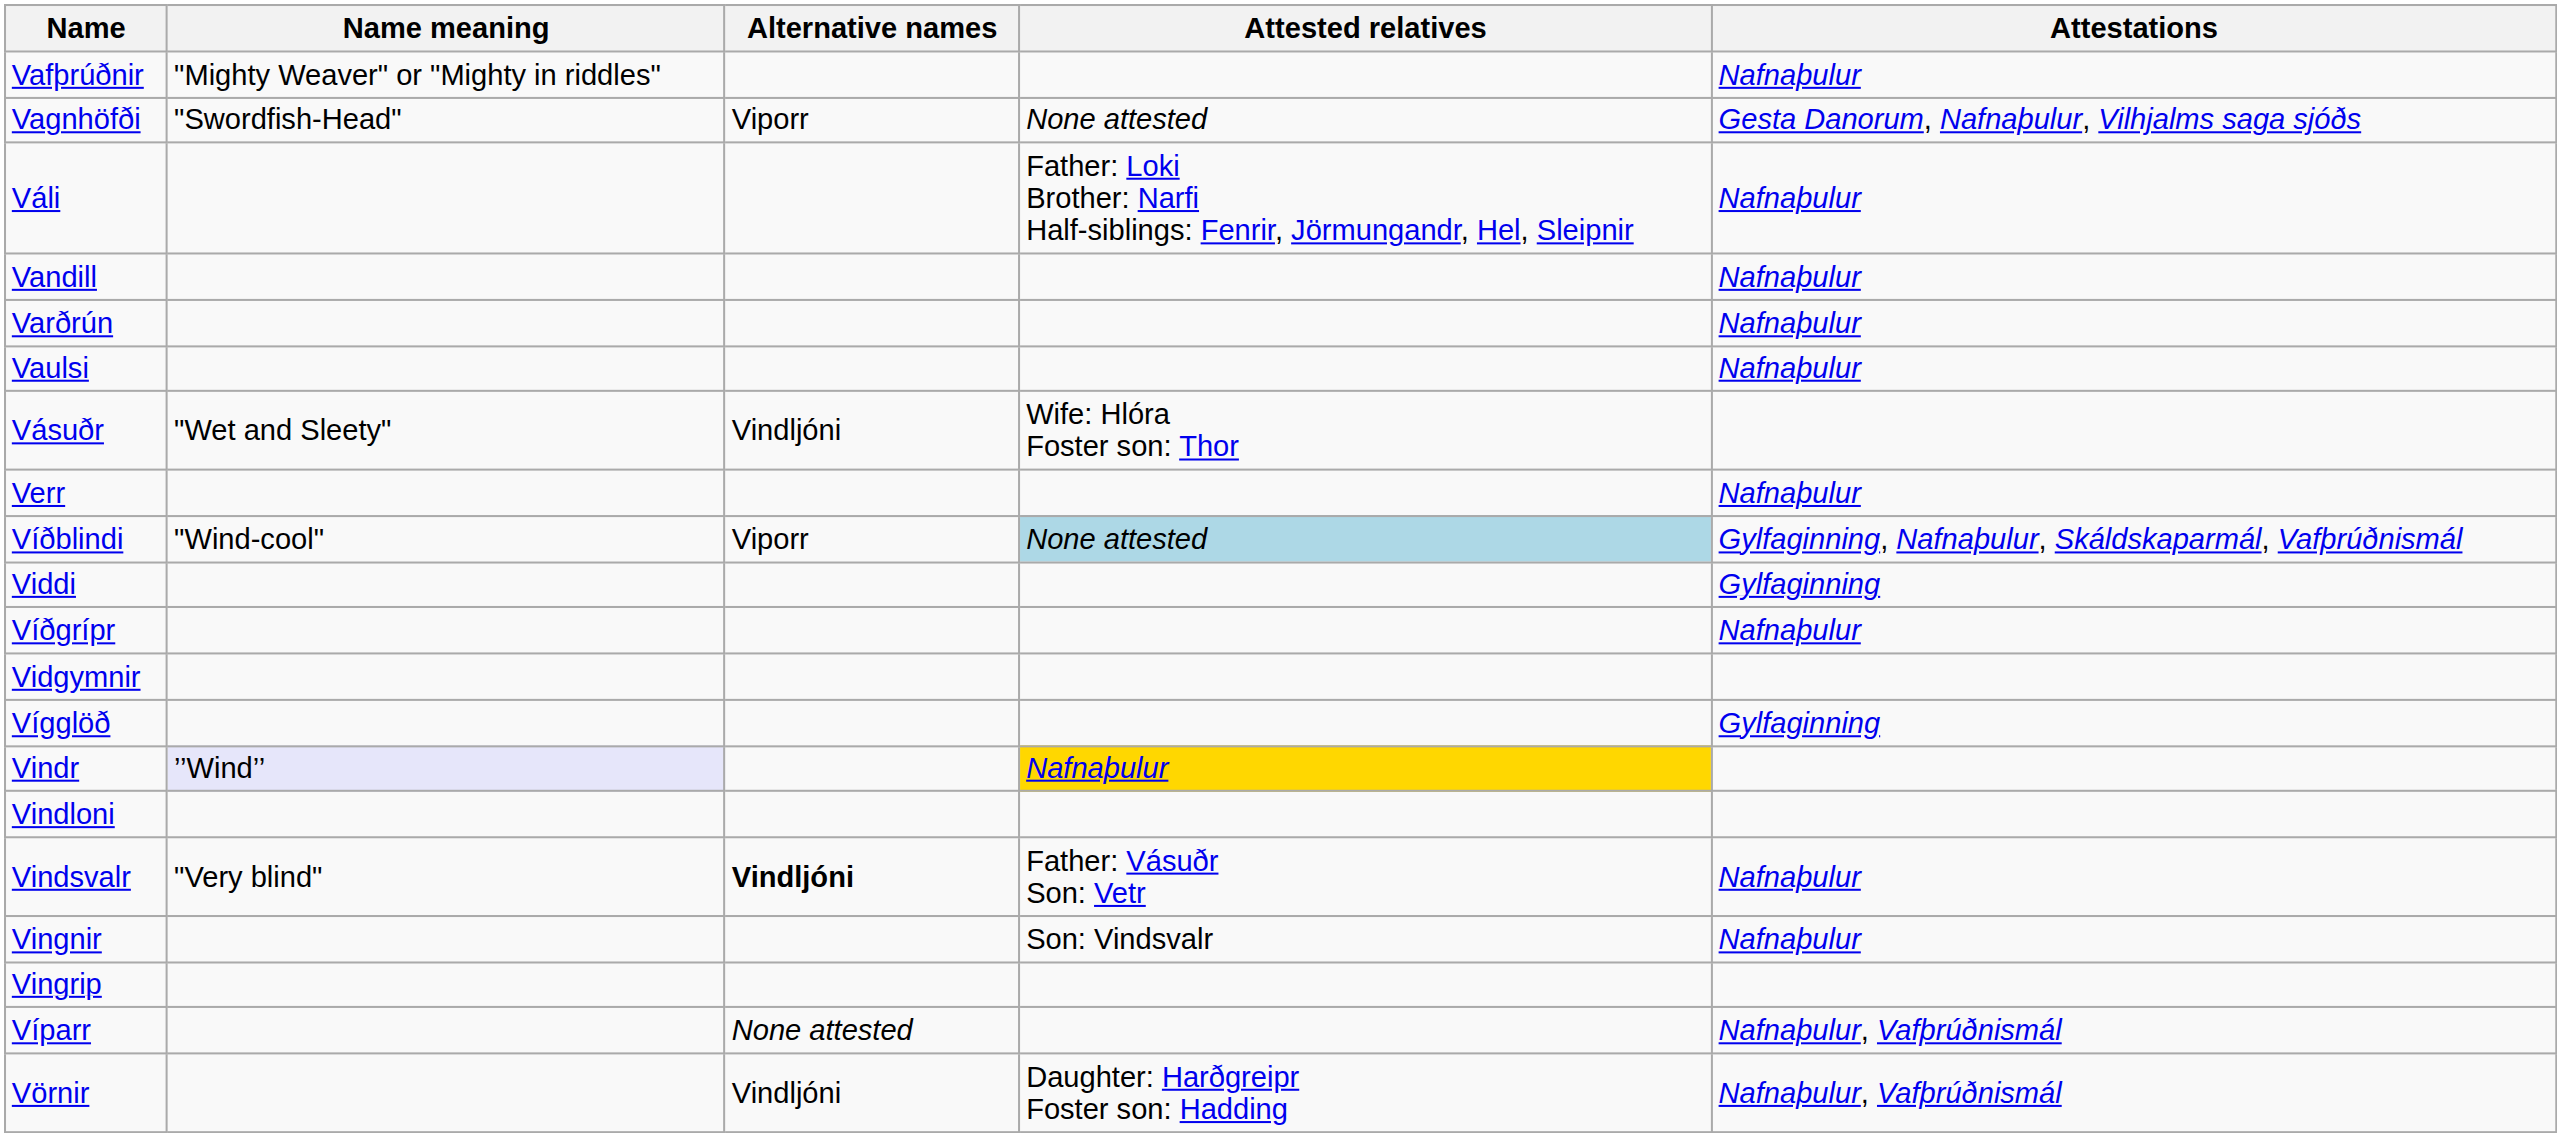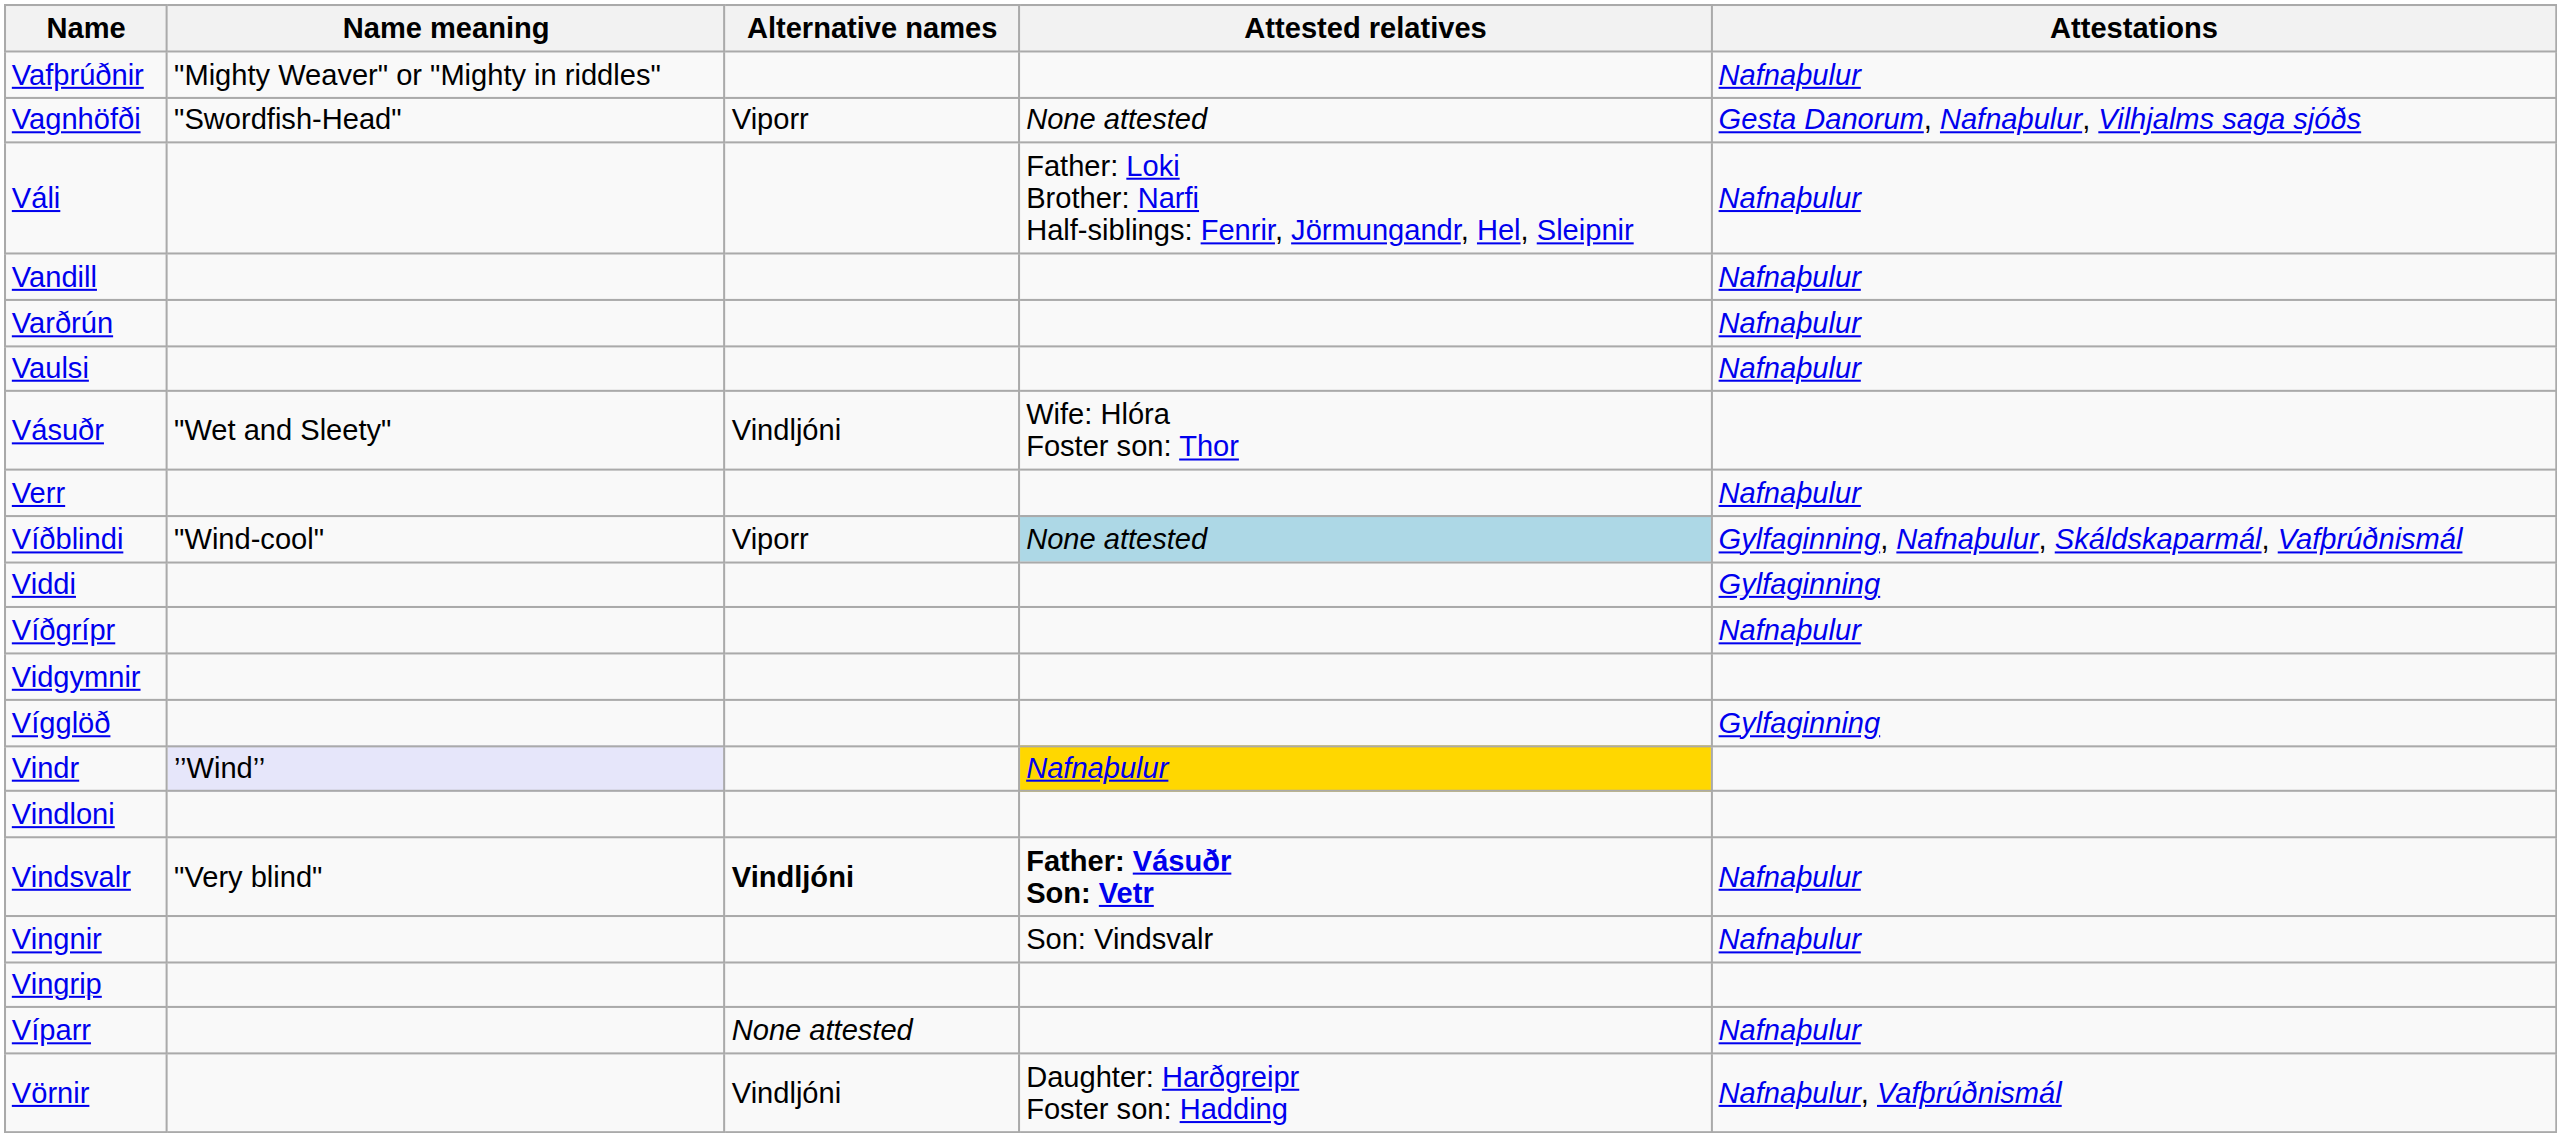Vindsvalr | Attested relatives: normal -> bold
Víparr | Attestations: Nafnaþulur, Vafþrúðnismál -> Nafnaþulur
